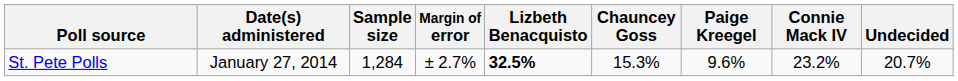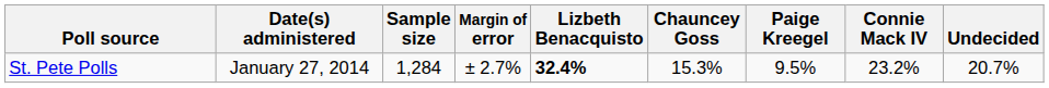St. Pete Polls | Lizbeth Benacquisto: 32.5% -> 32.4%
St. Pete Polls | Paige Kreegel: 9.6% -> 9.5%
